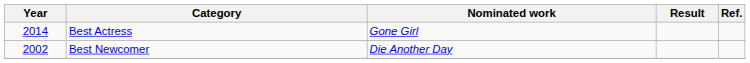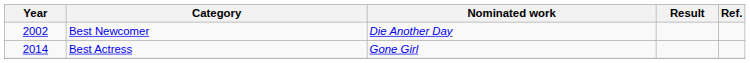rows swapped: Best Newcomer <-> Best Actress
